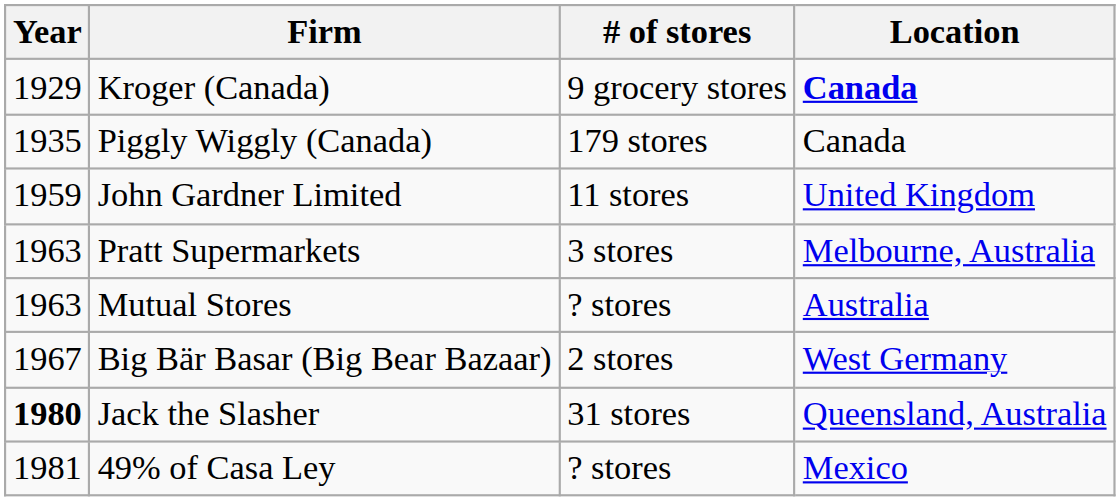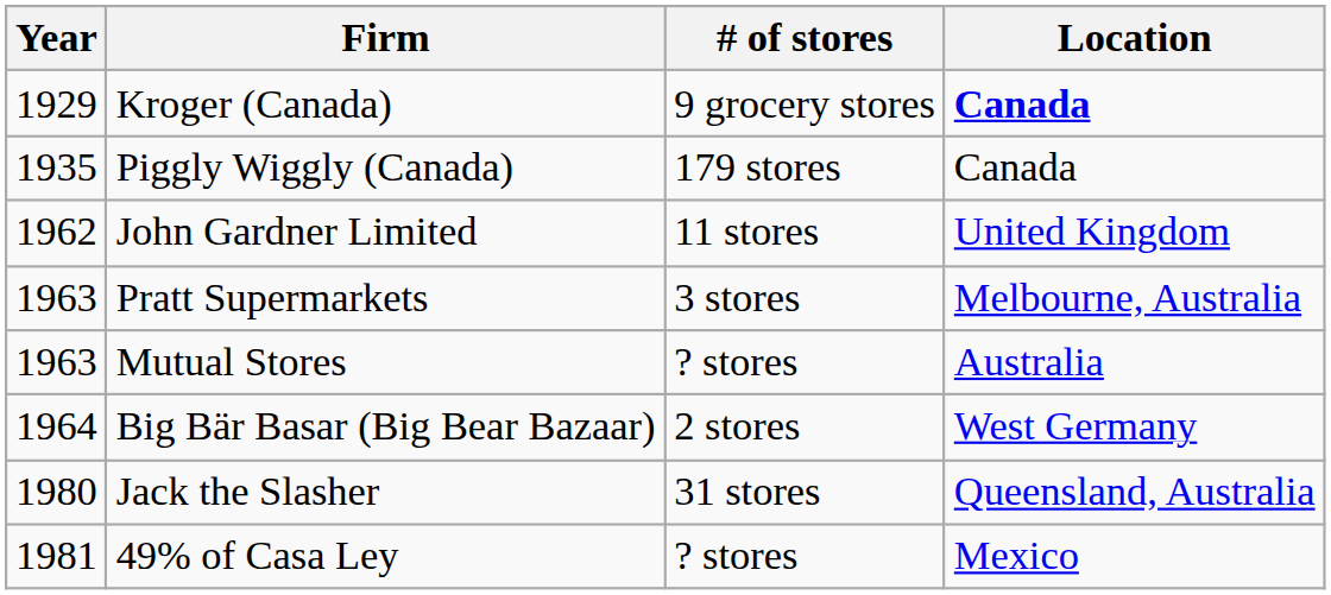John Gardner Limited | Year: 1959 -> 1962
Big Bär Basar (Big Bear Bazaar) | Year: 1967 -> 1964
Jack the Slasher | Year: bold -> normal
